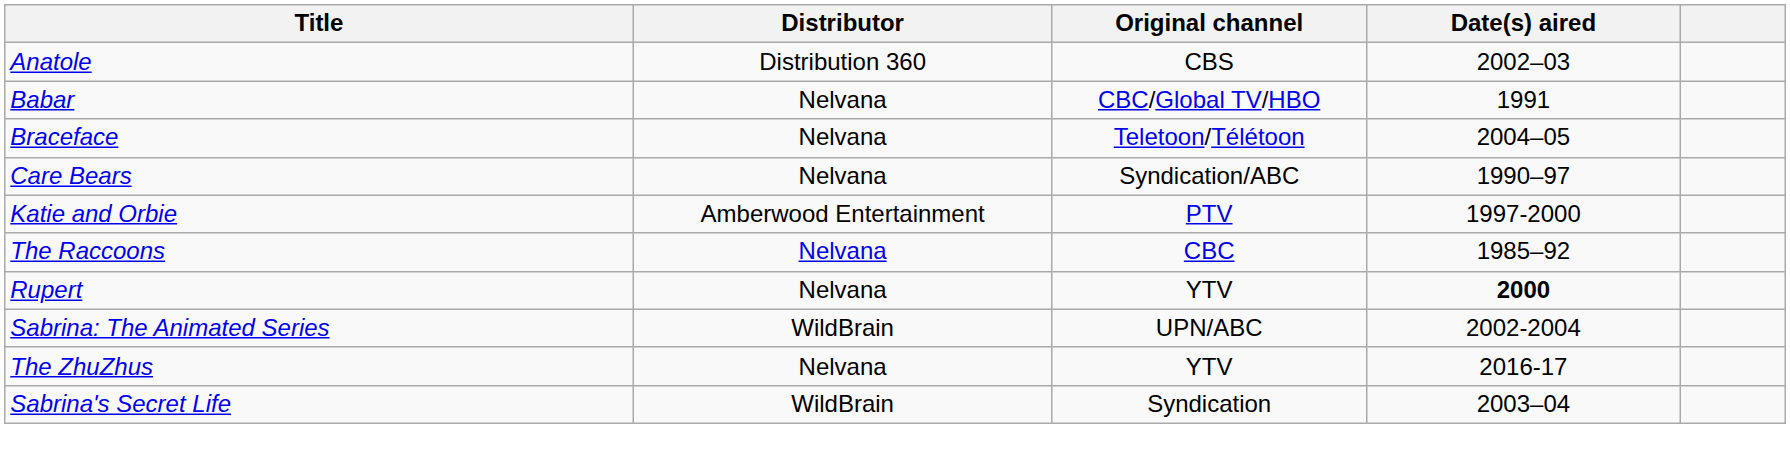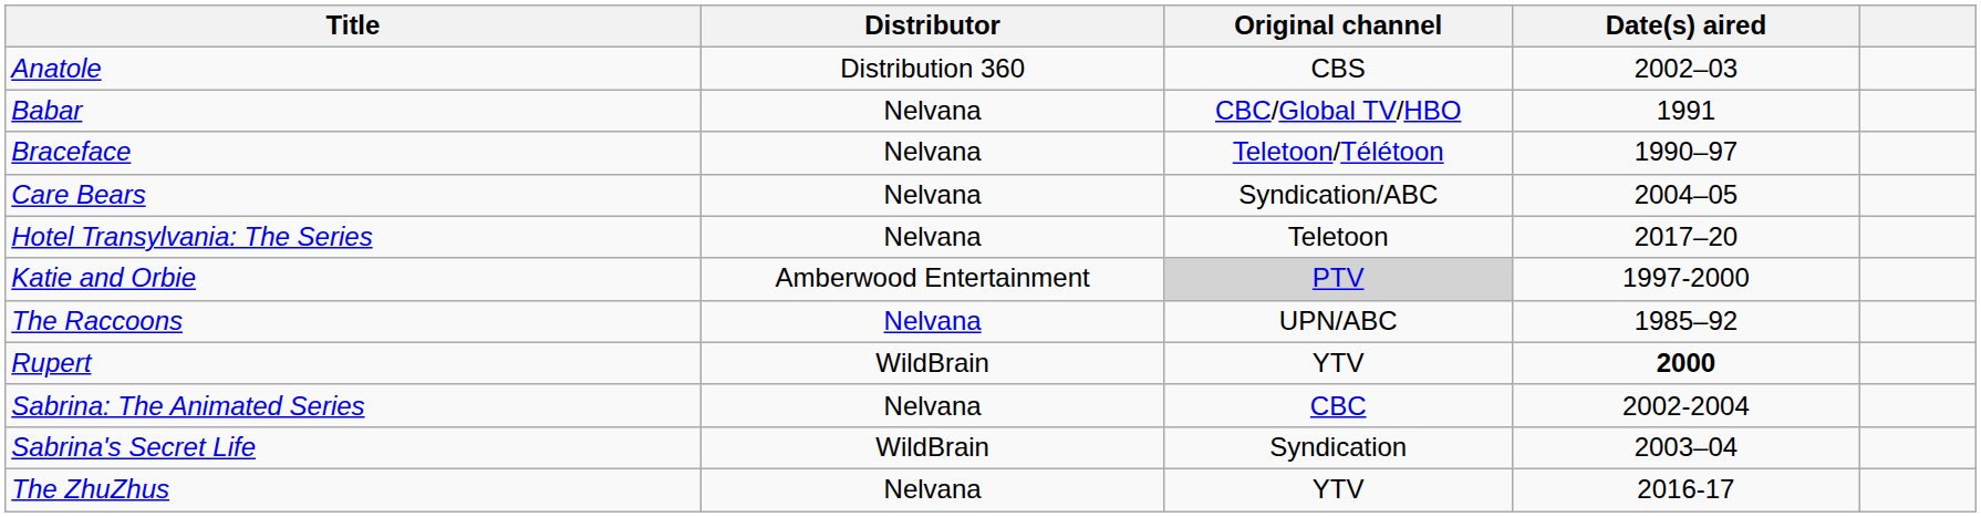Braceface | Date(s) aired: 2004–05 -> 1990–97
Care Bears | Date(s) aired: 1990–97 -> 2004–05
+ row: Hotel Transylvania: The Series | Nelvana | Teletoon | 2017–20
Katie and Orbie | Original channel: no background -> lightgrey background
The Raccoons | Original channel: CBC -> UPN/ABC
Rupert | Distributor: Nelvana -> WildBrain
Sabrina: The Animated Series | Distributor: WildBrain -> Nelvana
Sabrina: The Animated Series | Original channel: UPN/ABC -> CBC
rows swapped: Sabrina's Secret Life <-> The ZhuZhus
